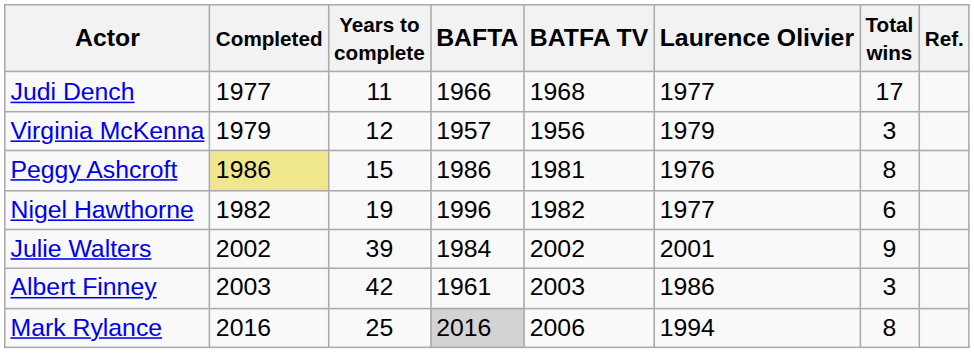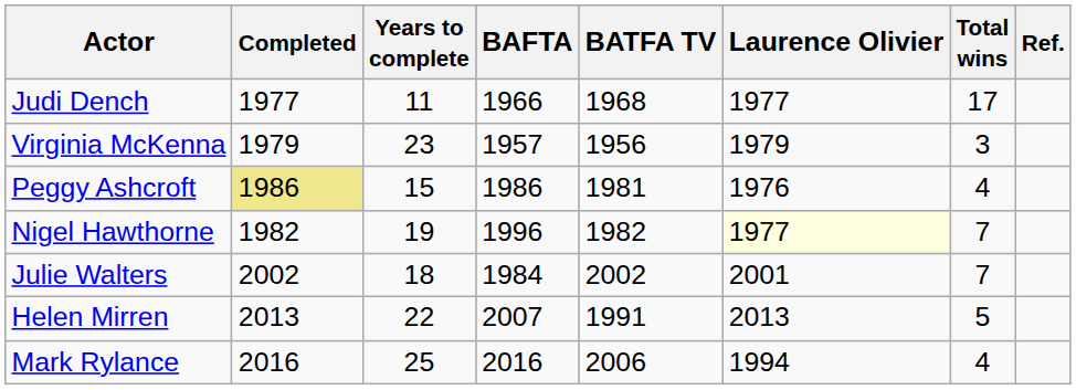Virginia McKenna | Years to complete: 12 -> 23
Peggy Ashcroft | Total wins: 8 -> 4
Nigel Hawthorne | Laurence Olivier: no background -> lightyellow background
Nigel Hawthorne | Total wins: 6 -> 7
Julie Walters | Years to complete: 39 -> 18
Julie Walters | Total wins: 9 -> 7
- row: Albert Finney | 2003 | 42 | 1961 | 2003 | 1986 | 3
+ row: Helen Mirren | 2013 | 22 | 2007 | 1991 | 2013 | 5
Mark Rylance | BAFTA: lightgrey background -> no background
Mark Rylance | Total wins: 8 -> 4
